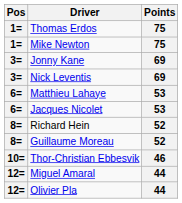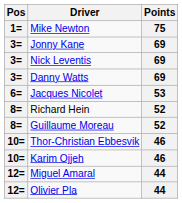- row: 1= | Thomas Erdos | 75
+ row: 3= | Danny Watts | 69
- row: 6= | Matthieu Lahaye | 53
+ row: 10= | Karim Ojjeh | 46
